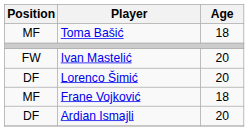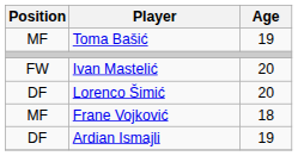Toma Bašić | Age: 18 -> 19
Ardian Ismajli | Age: 20 -> 19
